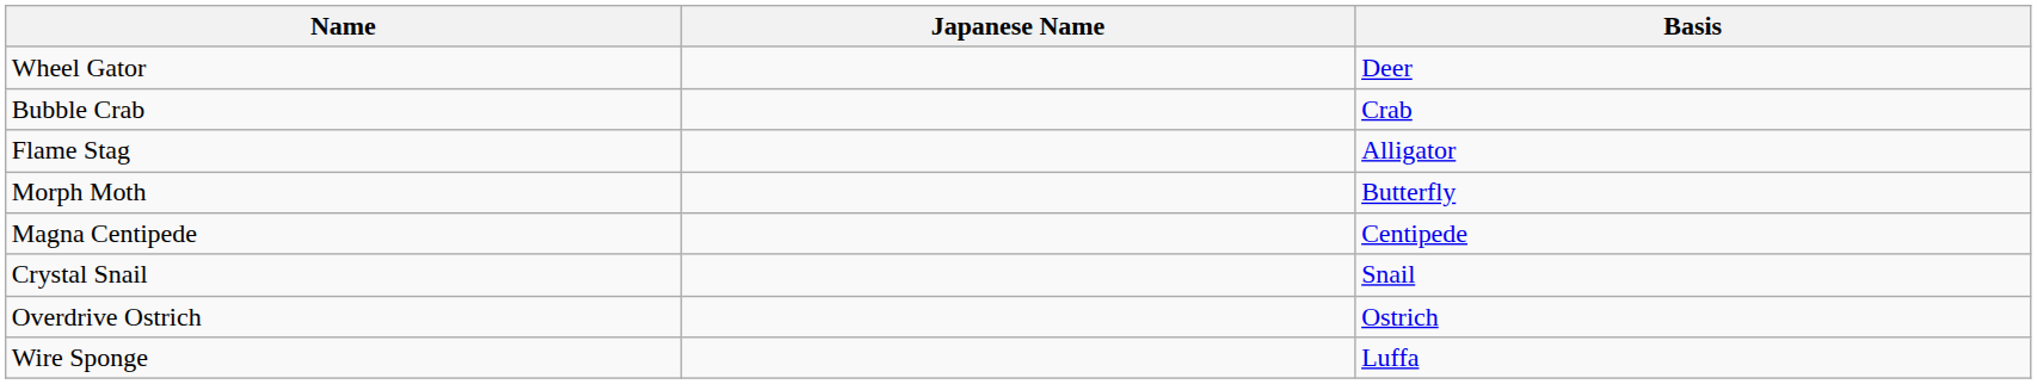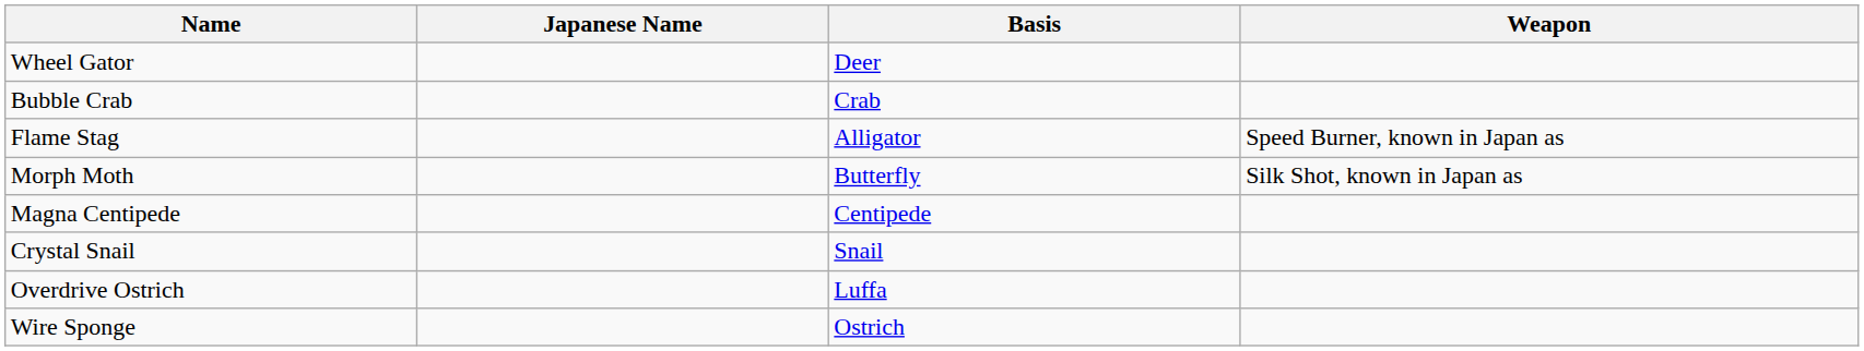+ column: Weapon | Speed Burner, known in Japan as | Silk Shot, known in Japan as
Overdrive Ostrich | Basis: Ostrich -> Luffa
Wire Sponge | Basis: Luffa -> Ostrich
